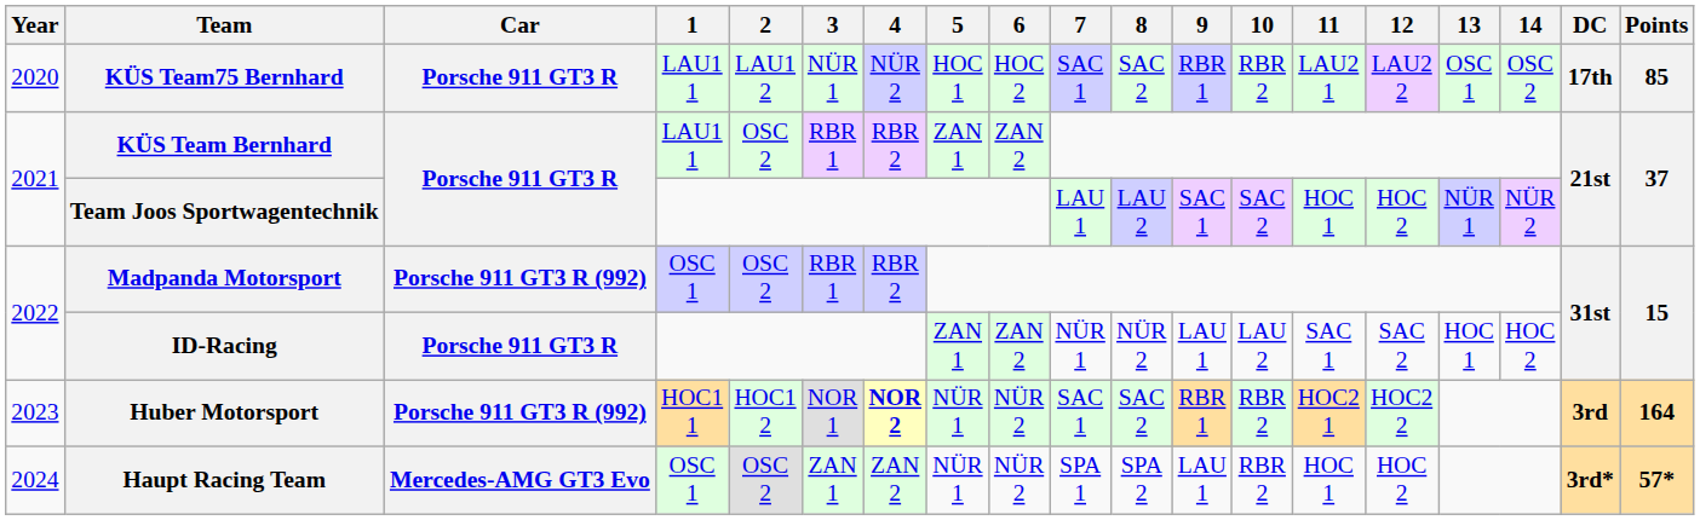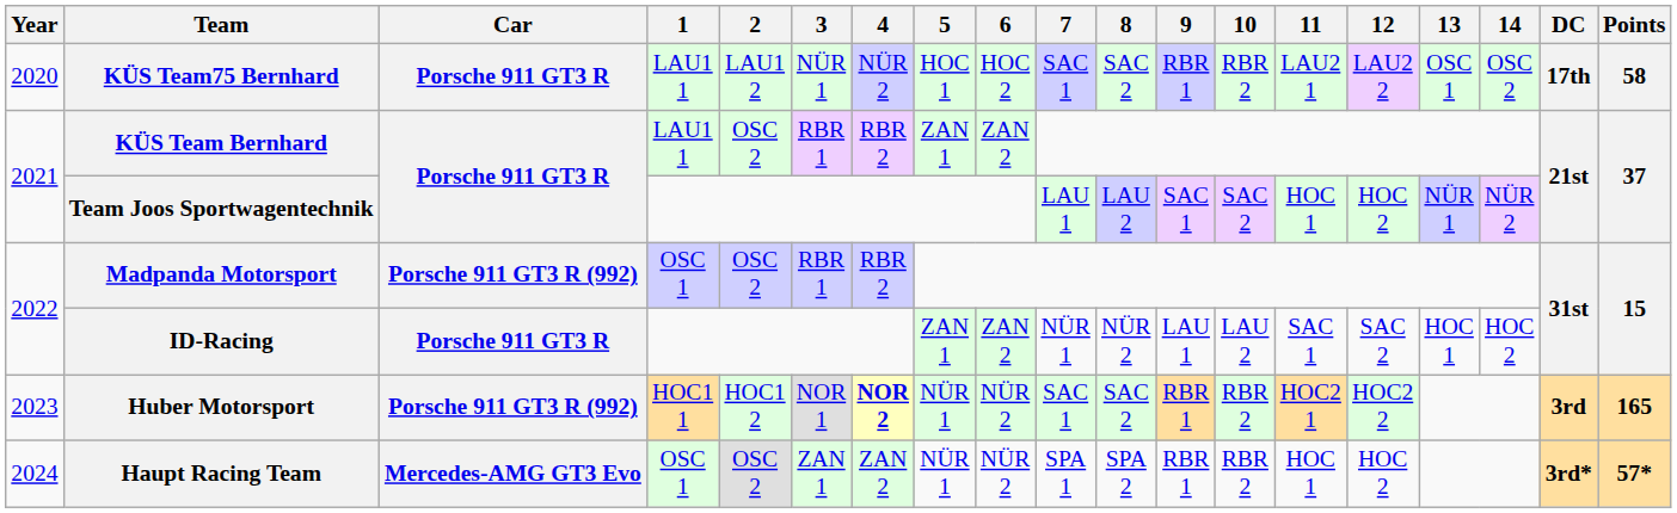KÜS Team75 Bernhard | Points: 85 -> 58
Huber Motorsport | Points: 164 -> 165
Haupt Racing Team | 9: LAU 1 -> RBR 1
